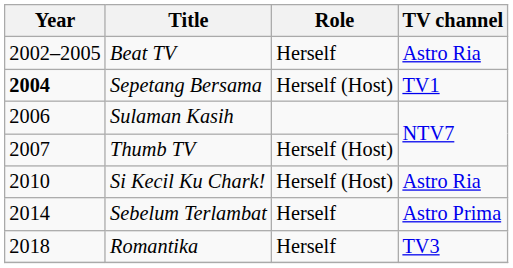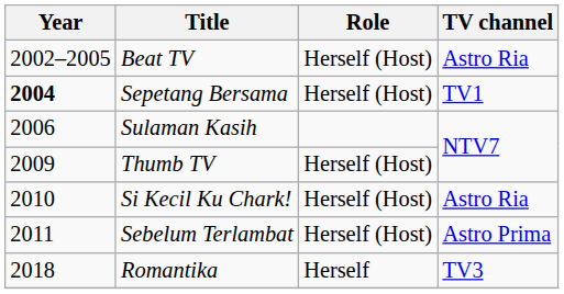Beat TV | Role: Herself -> Herself (Host)
Thumb TV | Year: 2007 -> 2009
Sebelum Terlambat | Year: 2014 -> 2011
Sebelum Terlambat | Role: Herself -> Herself (Host)
